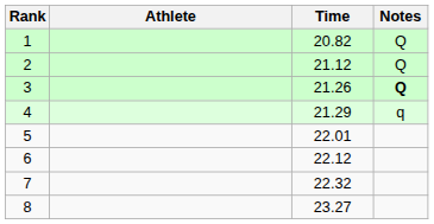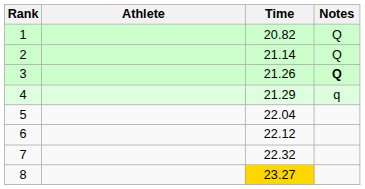2 | Time: 21.12 -> 21.14
5 | Time: 22.01 -> 22.04
8 | Time: no background -> gold background
